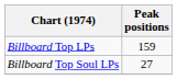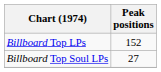Billboard Top LPs | Peak positions: 159 -> 152
